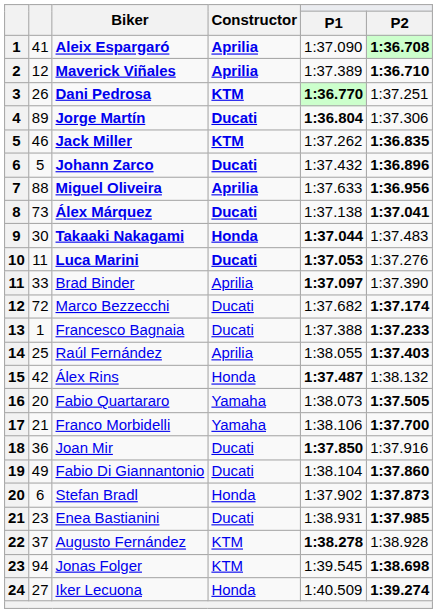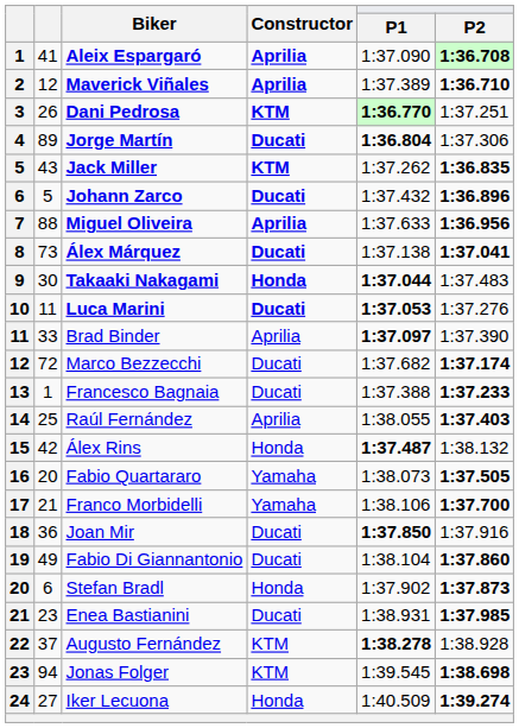Jack Miller | column 2: 46 -> 43
